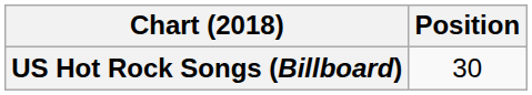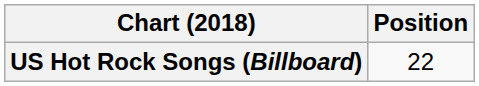US Hot Rock Songs (Billboard) | Position: 30 -> 22
